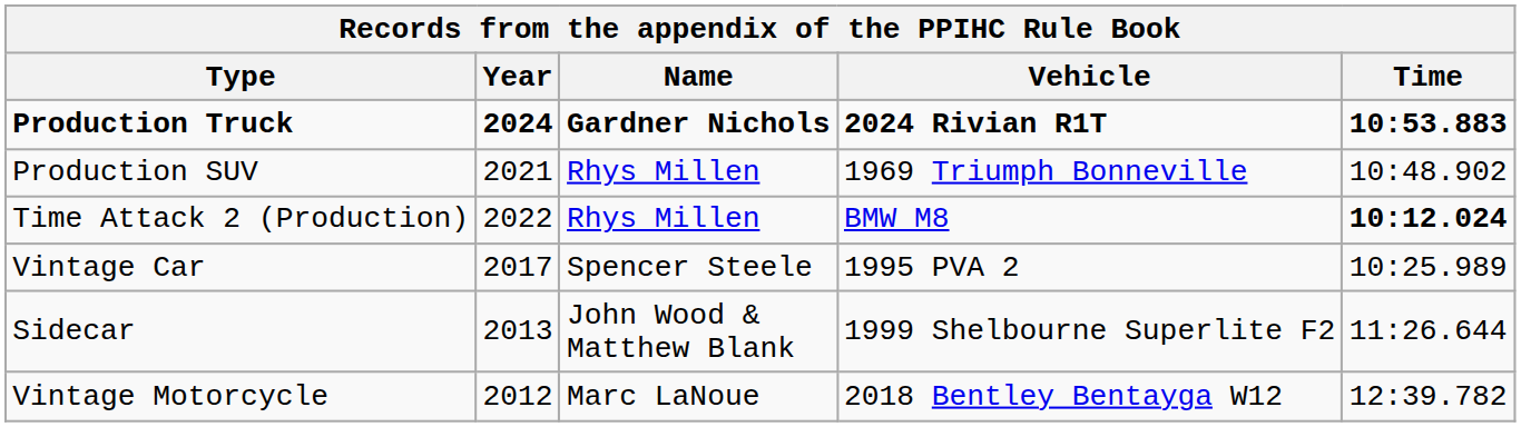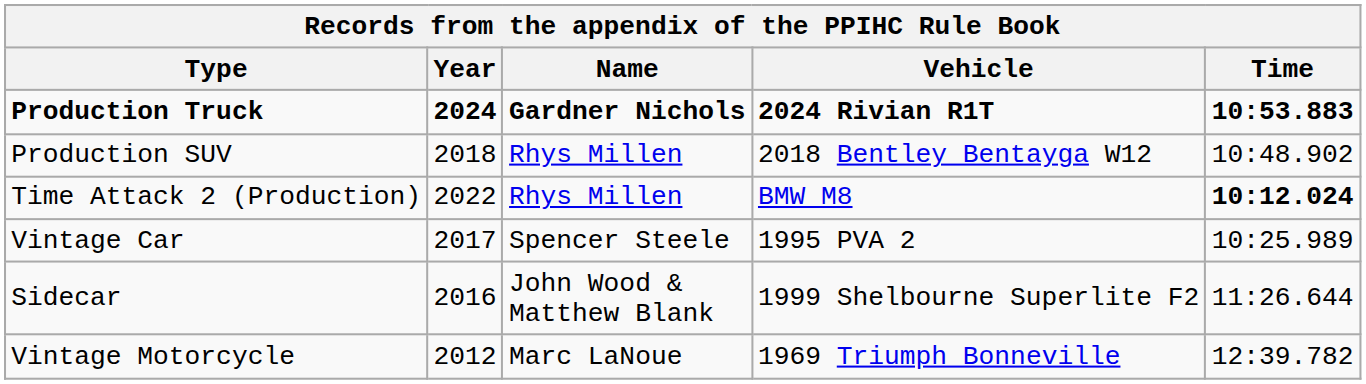Production SUV | Year: 2021 -> 2018
Production SUV | Vehicle: 1969 Triumph Bonneville -> 2018 Bentley Bentayga W12
Sidecar | Year: 2013 -> 2016
Vintage Motorcycle | Vehicle: 2018 Bentley Bentayga W12 -> 1969 Triumph Bonneville
